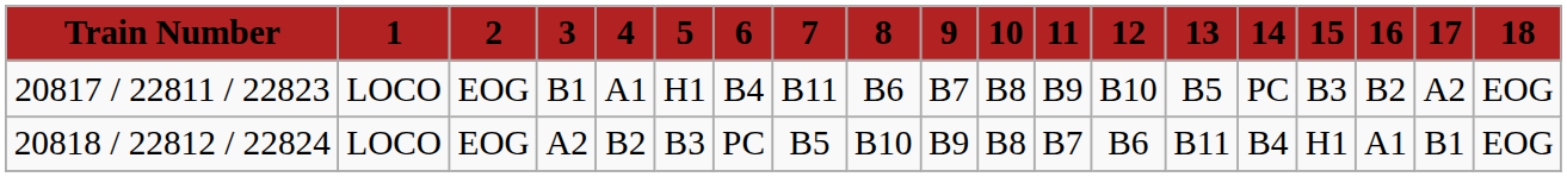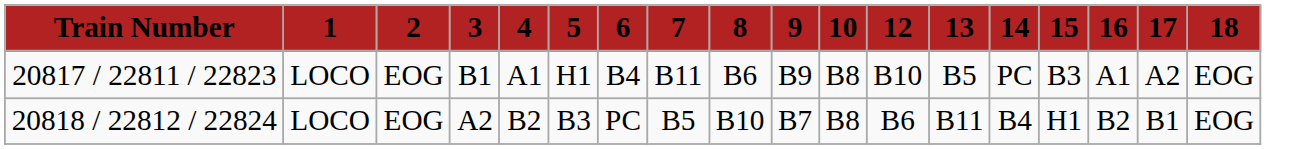- column: 11 | B9 | B7
20817 / 22811 / 22823 | 9: B7 -> B9
20817 / 22811 / 22823 | 16: B2 -> A1
20818 / 22812 / 22824 | 9: B9 -> B7
20818 / 22812 / 22824 | 16: A1 -> B2
